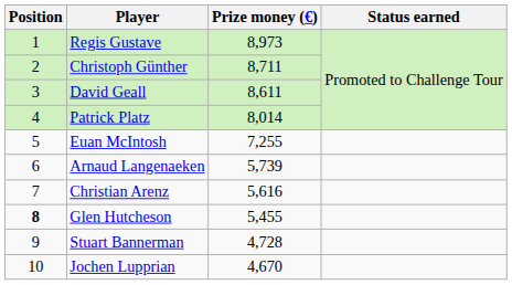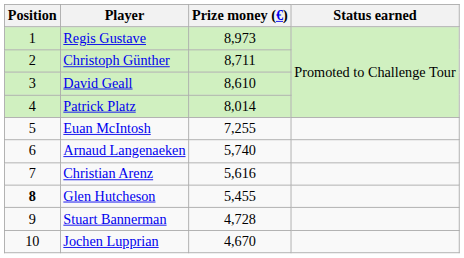David Geall | Prize money (€): 8,611 -> 8,610
Arnaud Langenaeken | Prize money (€): 5,739 -> 5,740
